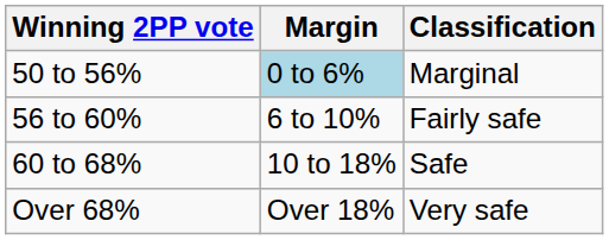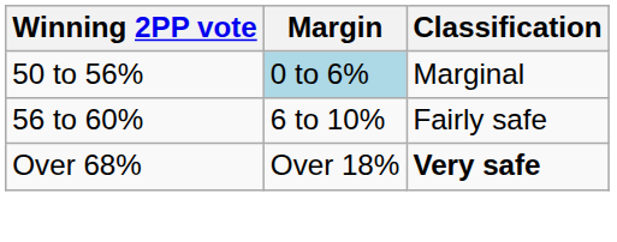- row: 60 to 68% | 10 to 18% | Safe
Over 68% | Classification: normal -> bold
